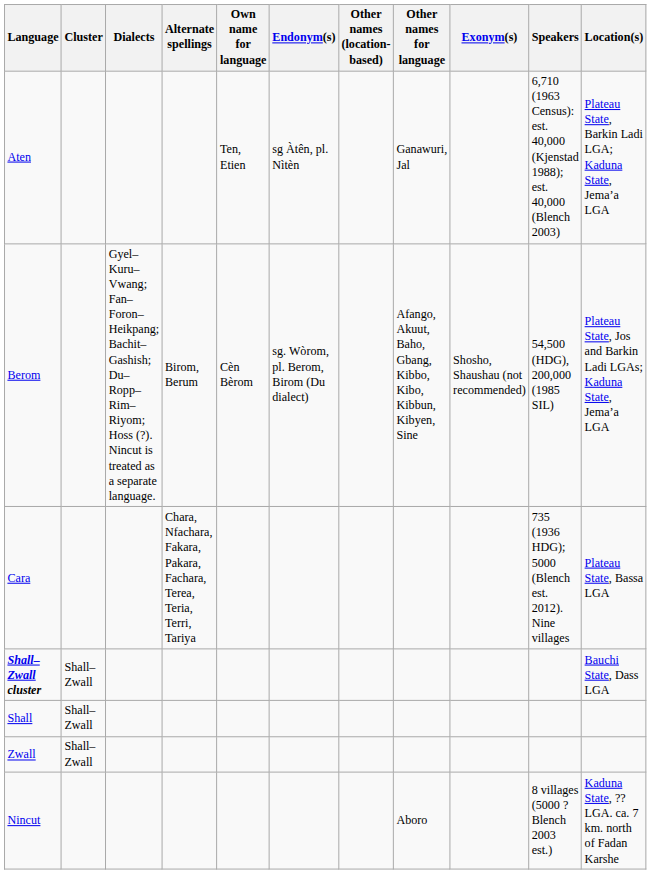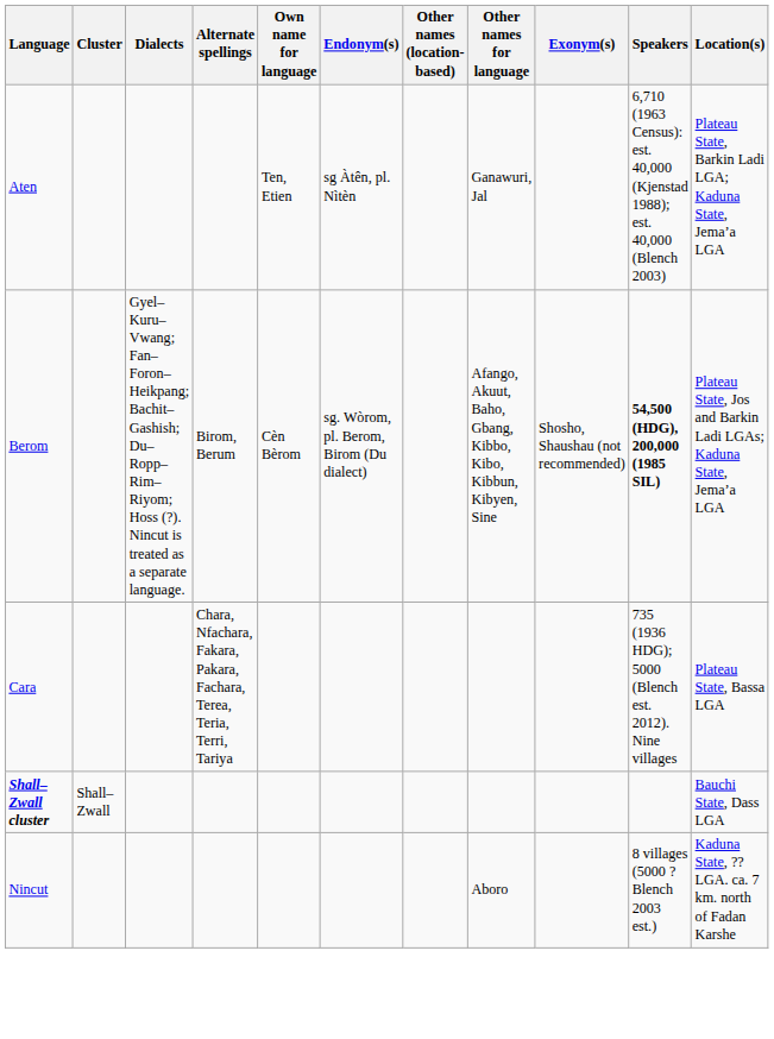Berom | Speakers: normal -> bold
- row: Shall | Shall–Zwall
- row: Zwall | Shall–Zwall
